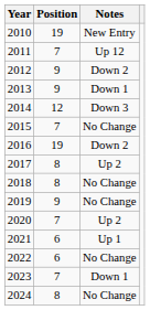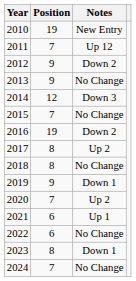2013 | Notes: Down 1 -> No Change
2019 | Notes: No Change -> Down 1
2023 | Position: 7 -> 8
2024 | Position: 8 -> 7
